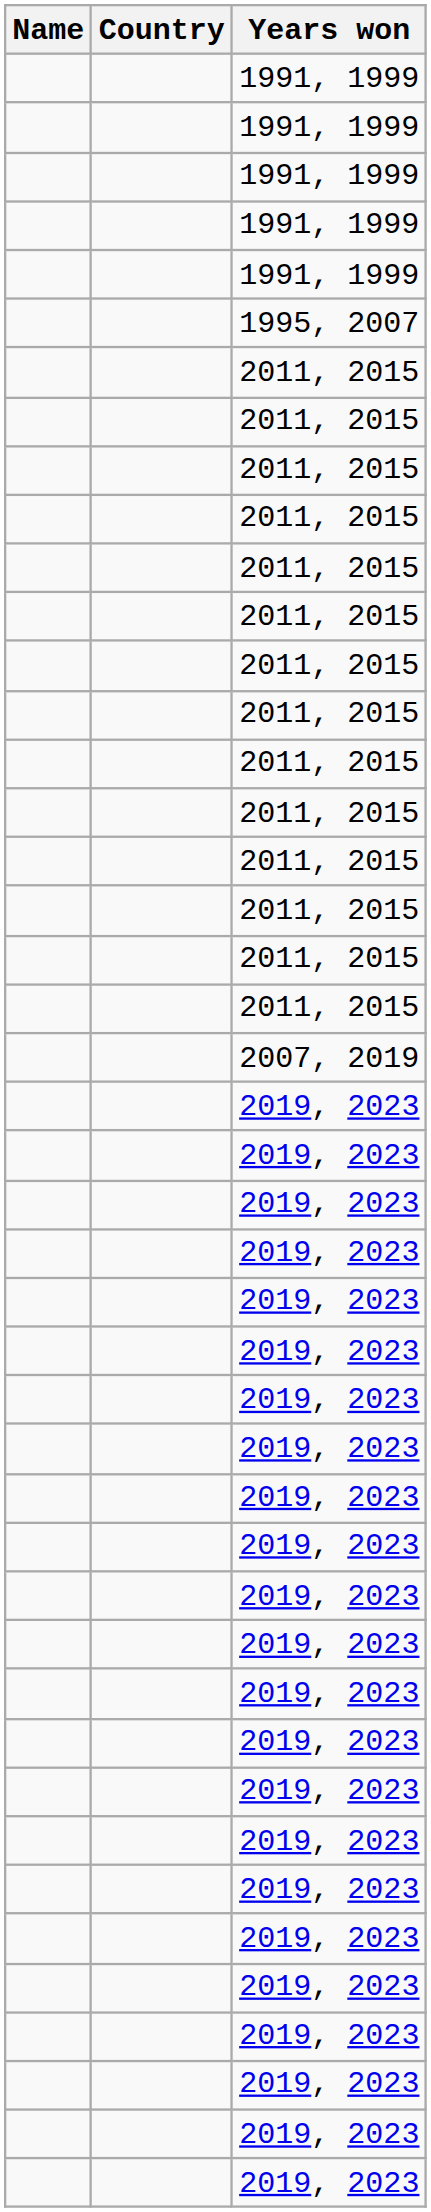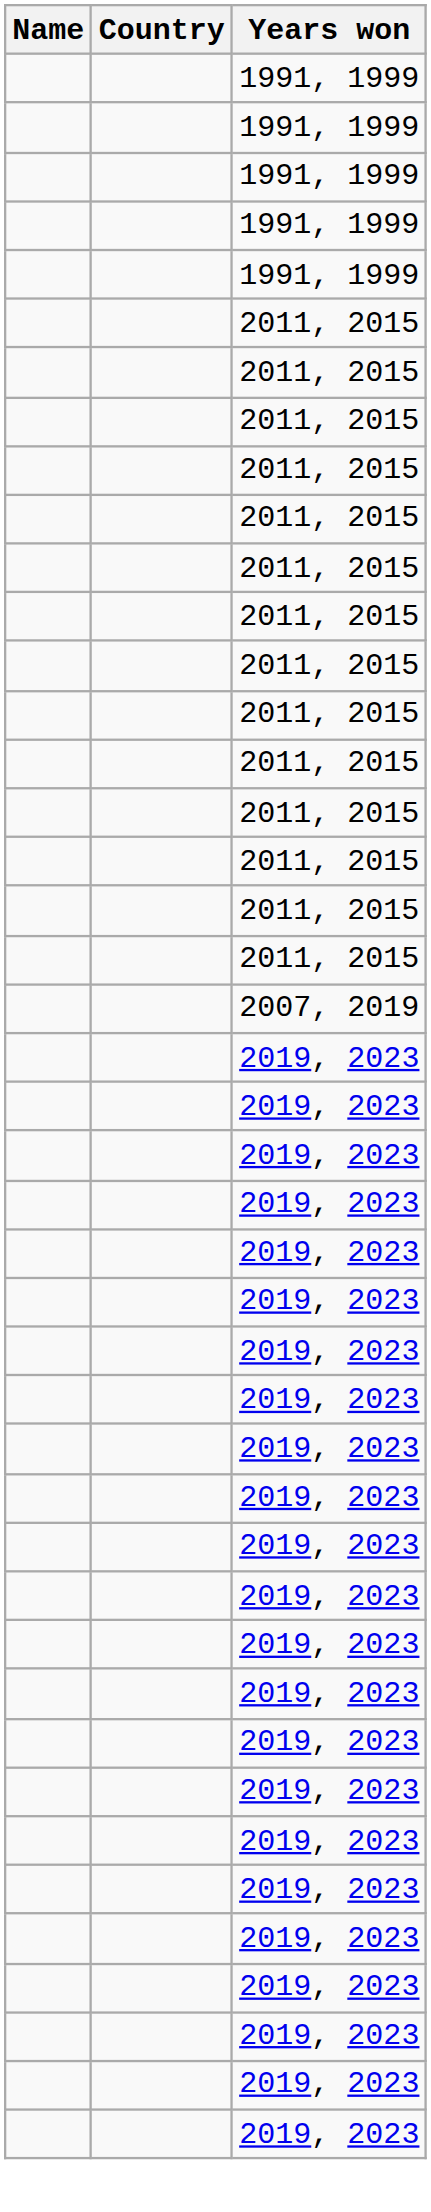- row: 1995, 2007
